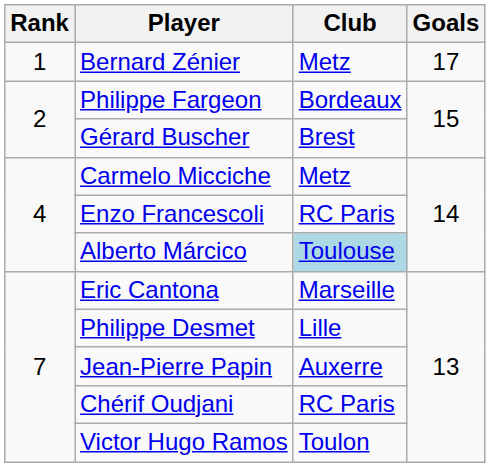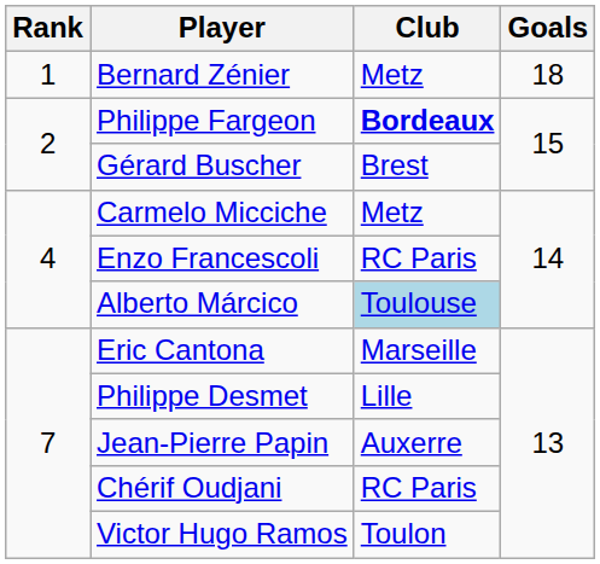Bernard Zénier | Goals: 17 -> 18
Philippe Fargeon | Club: normal -> bold
